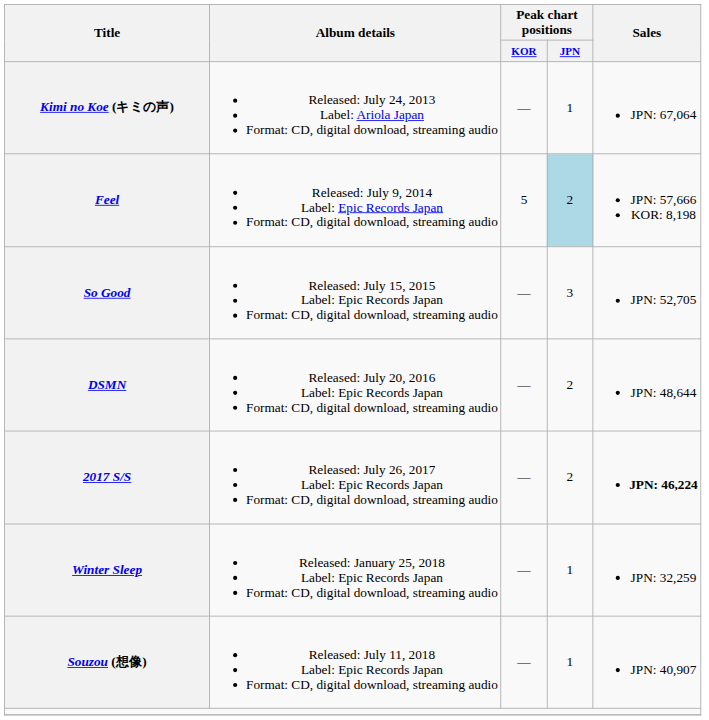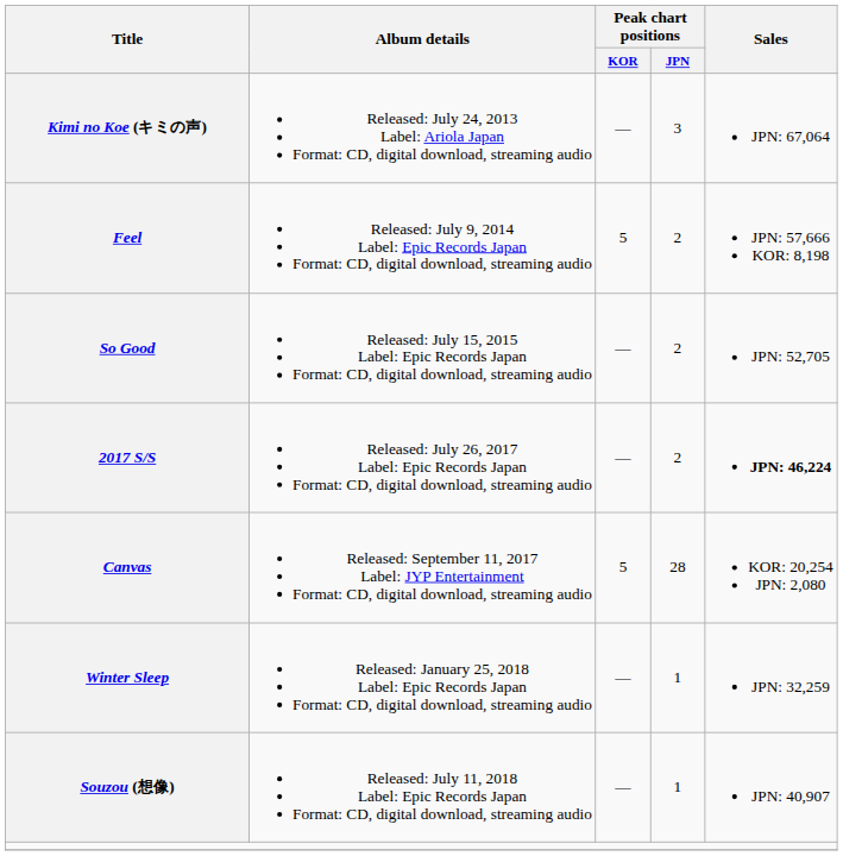Kimi no Koe (キミの声) | Peak chart positions / JPN: 1 -> 3
Feel | Peak chart positions / JPN: lightblue background -> no background
So Good | Peak chart positions / JPN: 3 -> 2
- row: DSMN | Released: July 20, 2016 Label: Epic Records Japan Format: CD, digital download, streaming audio | — | 2 | JPN: 48,644
+ row: Canvas | Released: September 11, 2017 Label: JYP Entertainment Format: CD, digital download, streaming audio | 5 | 28 | KOR: 20,254 JPN: 2,080
